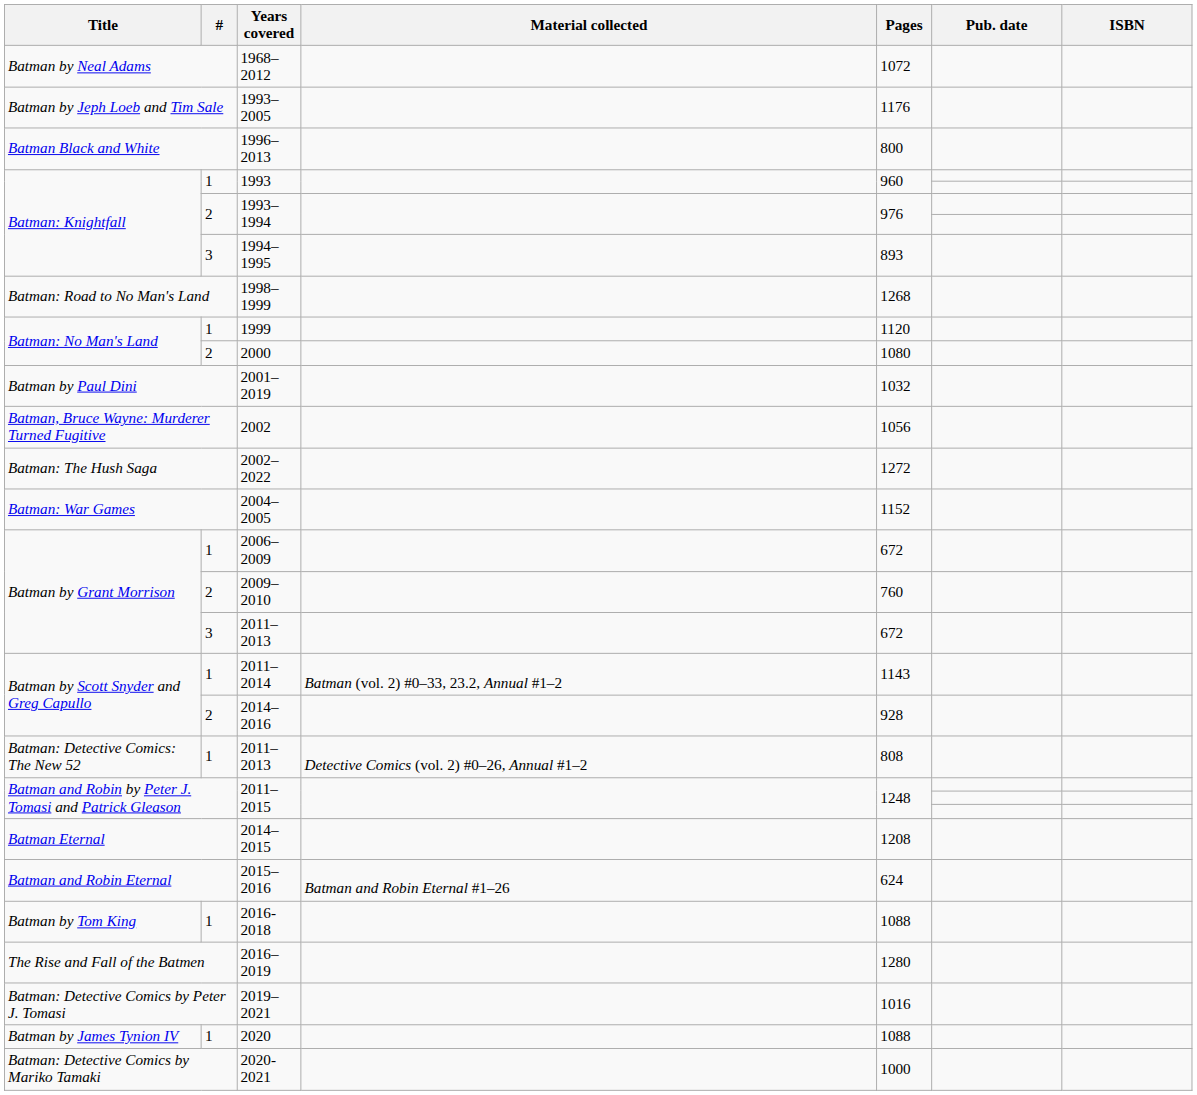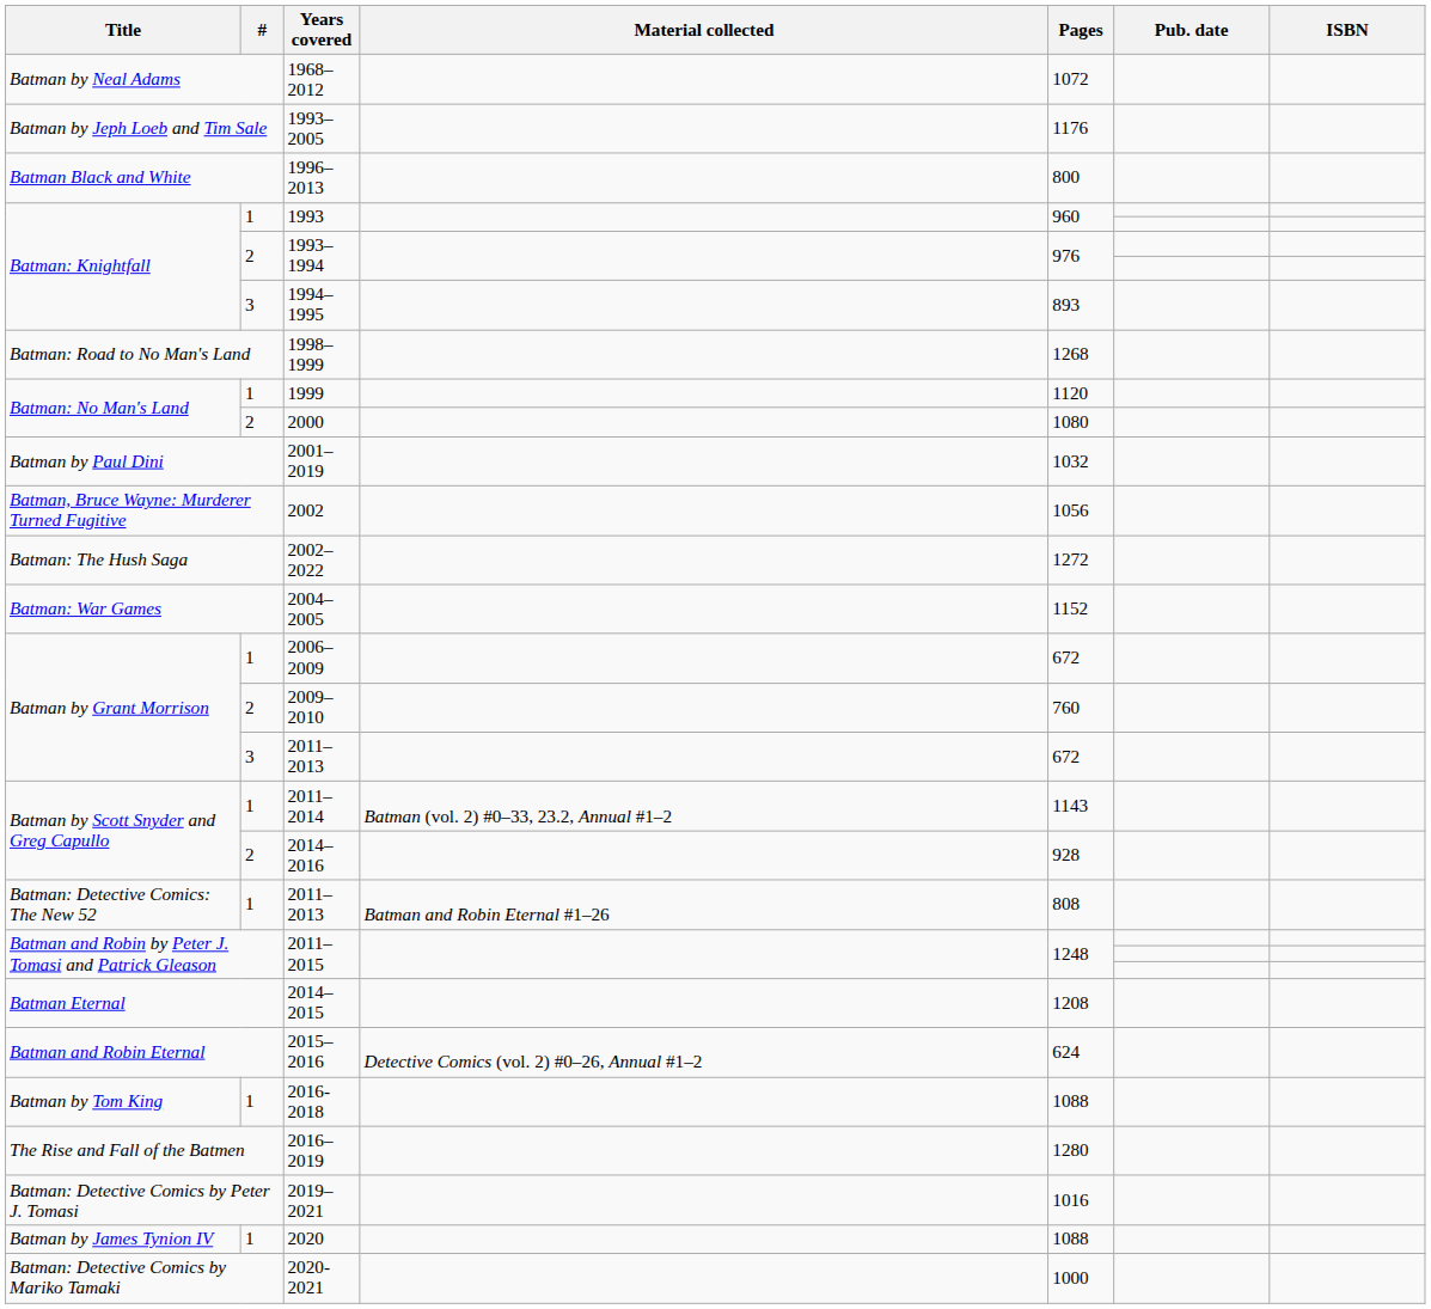Batman: Detective Comics: The New 52 / 2011–2013 | Material collected: Detective Comics (vol. 2) #0–26, Annual #1–2 -> Batman and Robin Eternal #1–26
2015–2016 | Material collected: Batman and Robin Eternal #1–26 -> Detective Comics (vol. 2) #0–26, Annual #1–2
